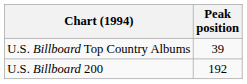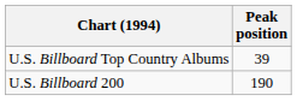U.S. Billboard 200 | Peak position: 192 -> 190
